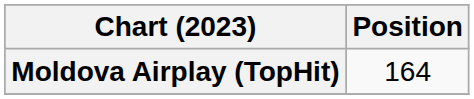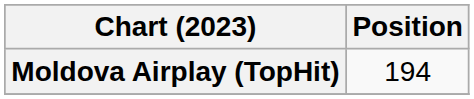Moldova Airplay (TopHit) | Position: 164 -> 194
